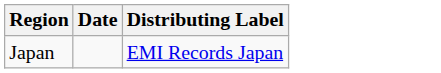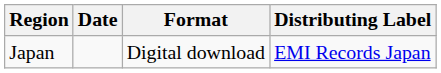+ column: Format | Digital download
